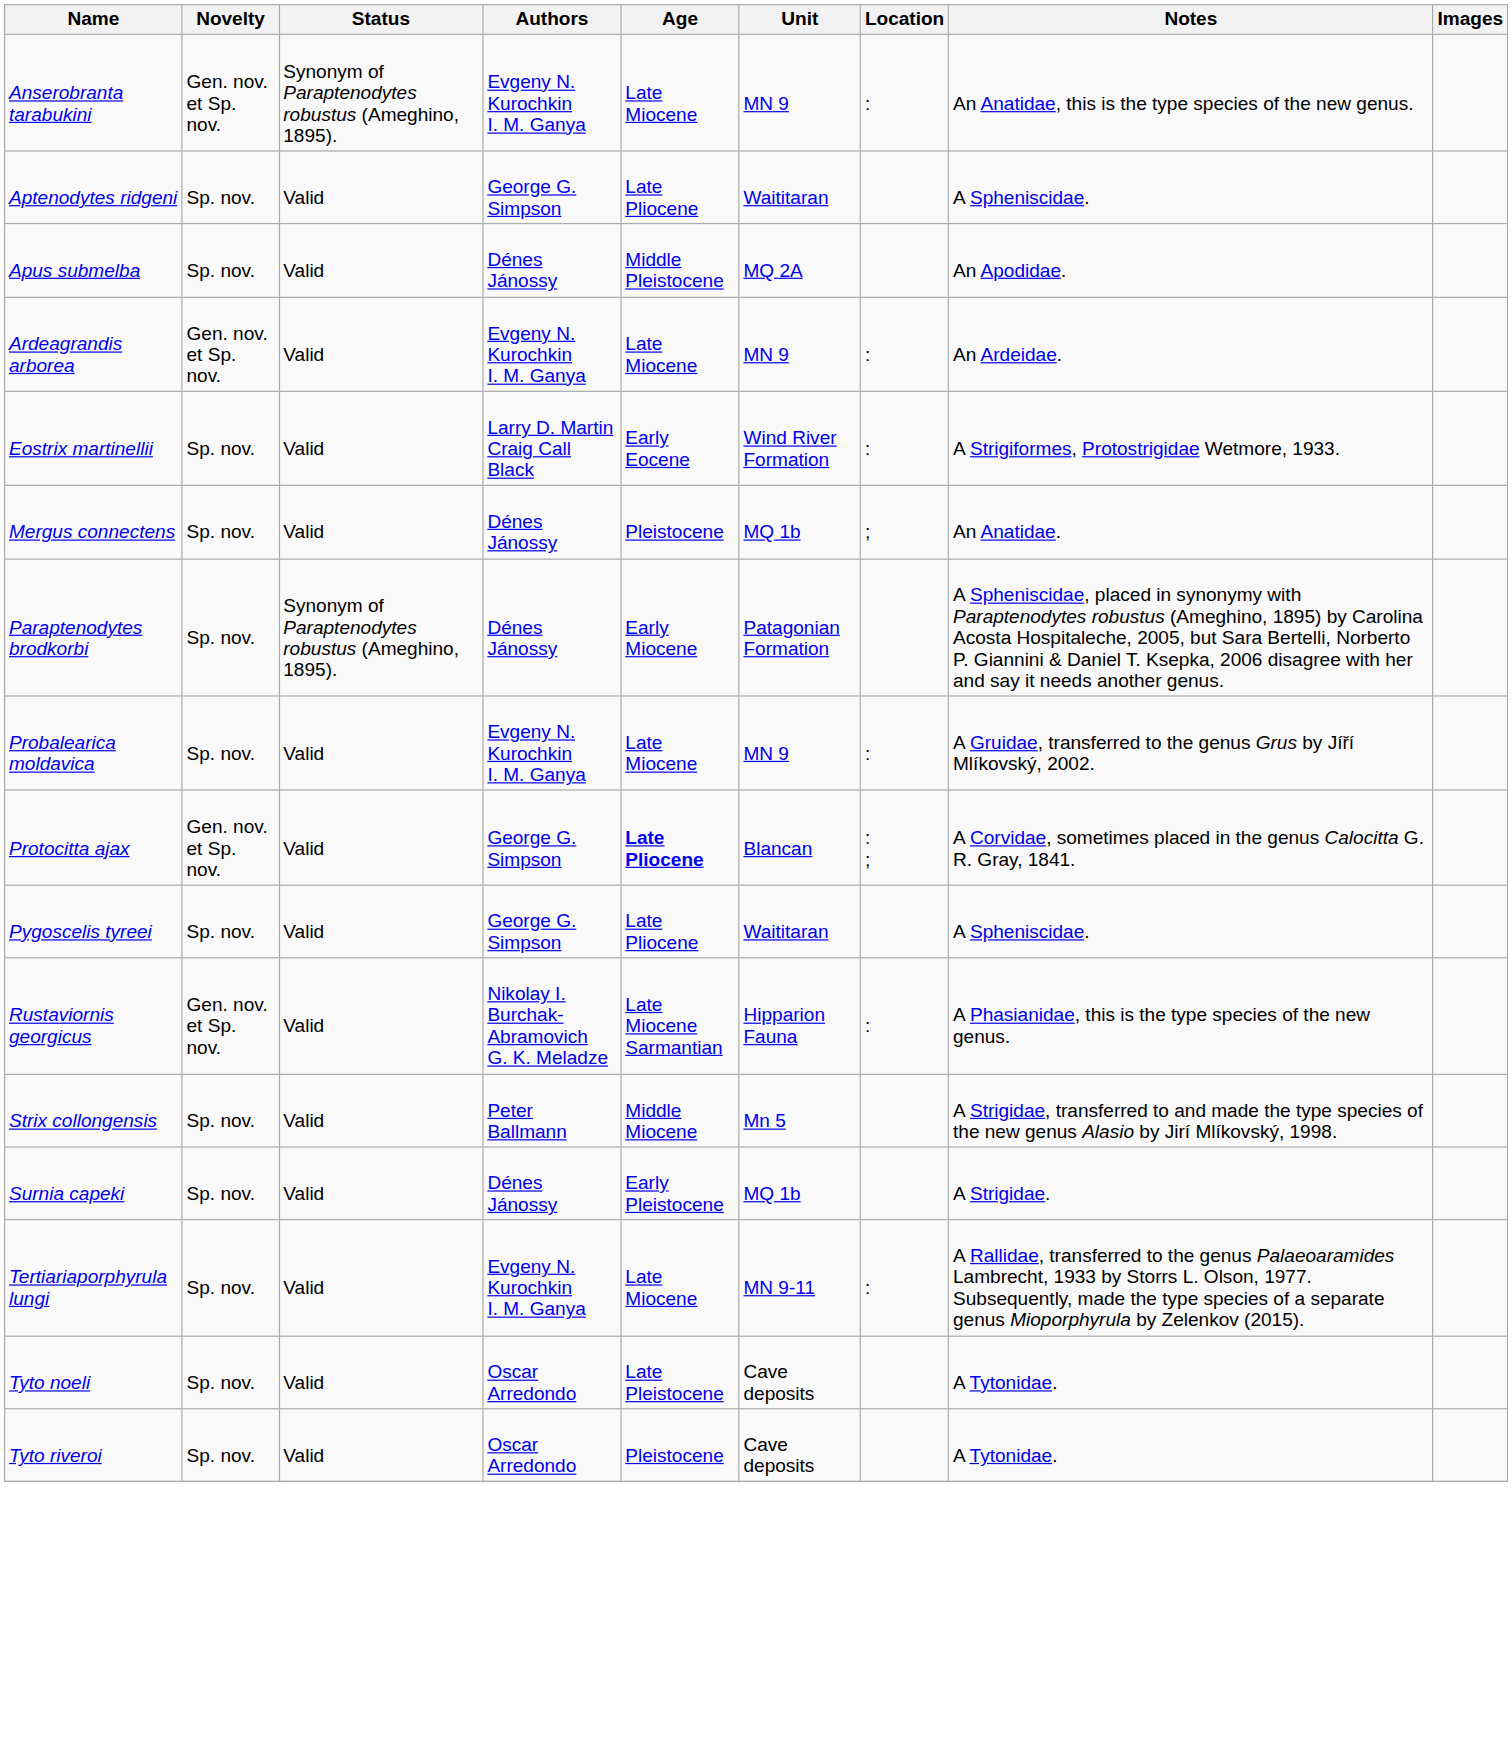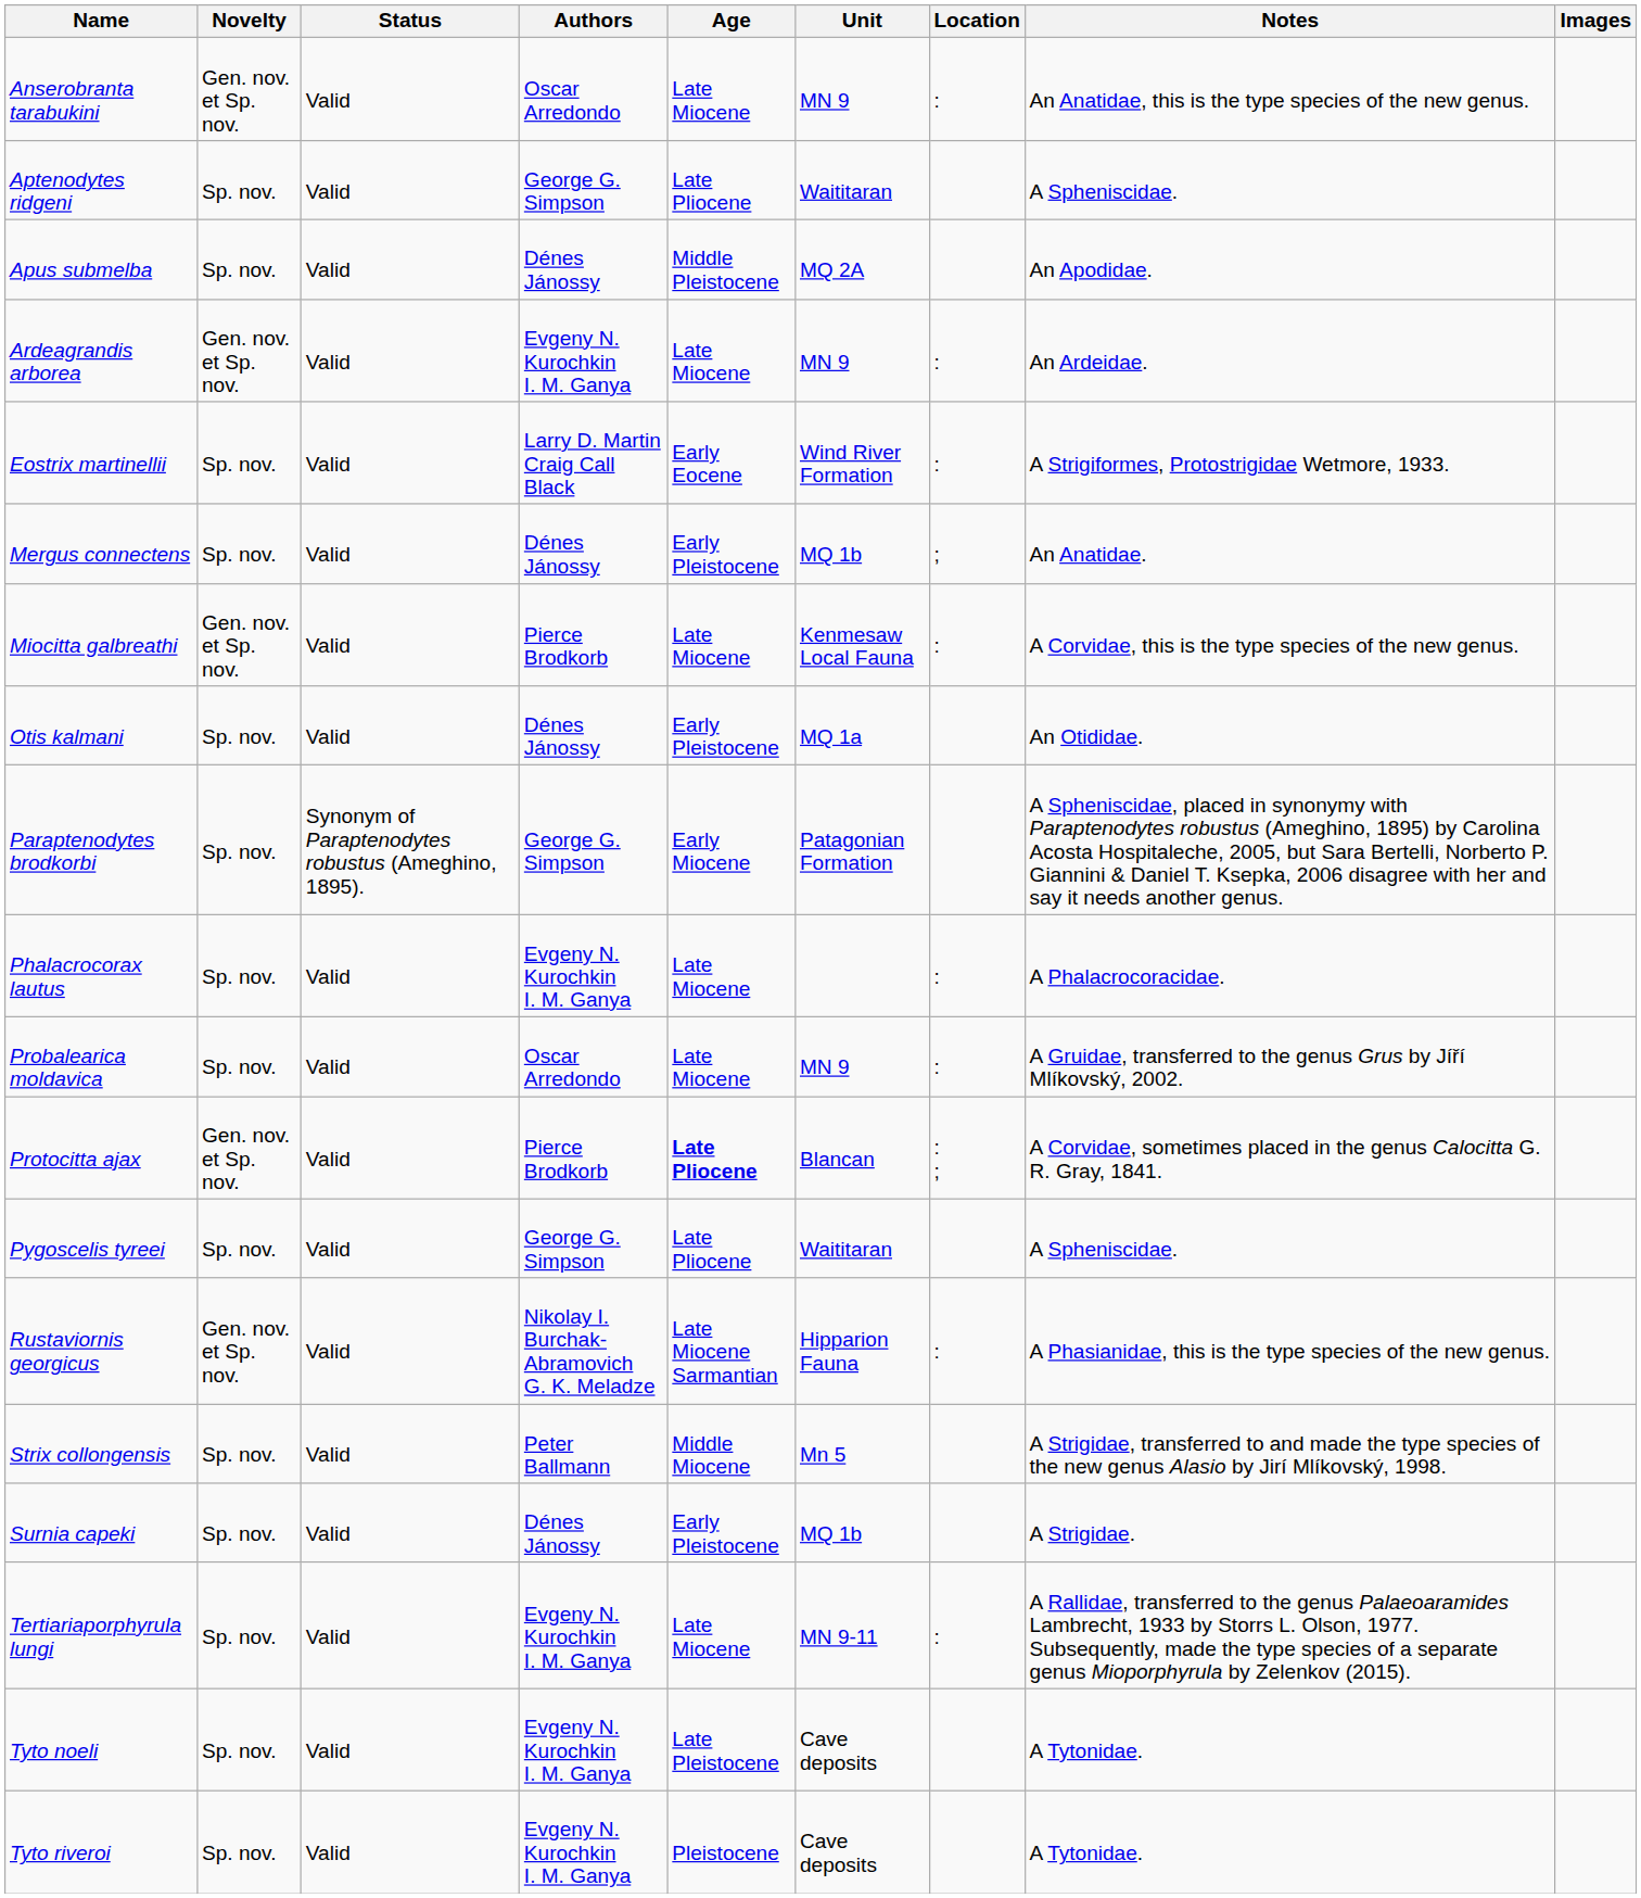Anserobranta tarabukini | Status: Synonym of Paraptenodytes robustus (Ameghino, 1895). -> Valid
Anserobranta tarabukini | Authors: Evgeny N. Kurochkin I. M. Ganya -> Oscar Arredondo
Mergus connectens | Age: Pleistocene -> Early Pleistocene
+ row: Miocitta galbreathi | Gen. nov. et Sp. nov. | Valid | Pierce Brodkorb | Late Miocene | Kenmesaw Local Fauna | : | A Corvidae, this is the type species of the new genus.
+ row: Otis kalmani | Sp. nov. | Valid | Dénes Jánossy | Early Pleistocene | MQ 1a | An Otididae.
Paraptenodytes brodkorbi | Authors: Dénes Jánossy -> George G. Simpson
+ row: Phalacrocorax lautus | Sp. nov. | Valid | Evgeny N. Kurochkin I. M. Ganya | Late Miocene | : | A Phalacrocoracidae.
Probalearica moldavica | Authors: Evgeny N. Kurochkin I. M. Ganya -> Oscar Arredondo
Protocitta ajax | Authors: George G. Simpson -> Pierce Brodkorb
Tyto noeli | Authors: Oscar Arredondo -> Evgeny N. Kurochkin I. M. Ganya
Tyto riveroi | Authors: Oscar Arredondo -> Evgeny N. Kurochkin I. M. Ganya
